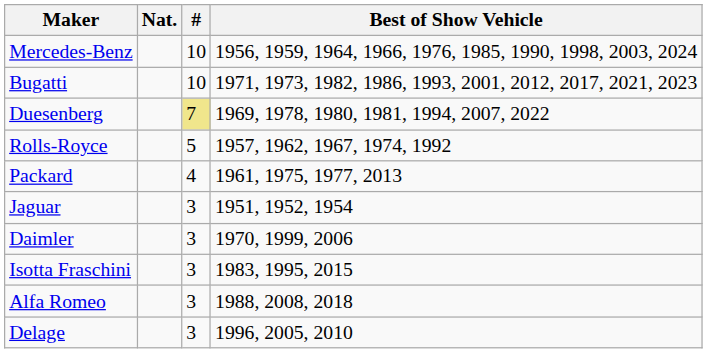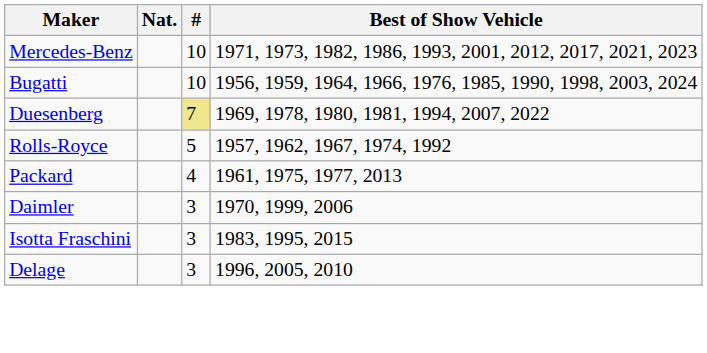Mercedes-Benz | Best of Show Vehicle: 1956, 1959, 1964, 1966, 1976, 1985, 1990, 1998, 2003, 2024 -> 1971, 1973, 1982, 1986, 1993, 2001, 2012, 2017, 2021, 2023
Bugatti | Best of Show Vehicle: 1971, 1973, 1982, 1986, 1993, 2001, 2012, 2017, 2021, 2023 -> 1956, 1959, 1964, 1966, 1976, 1985, 1990, 1998, 2003, 2024
- row: Jaguar | 3 | 1951, 1952, 1954
- row: Alfa Romeo | 3 | 1988, 2008, 2018
